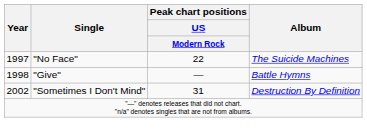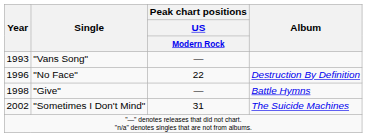+ row: 1993 | "Vans Song" | —
"No Face" | Year: 1997 -> 1996
"No Face" | Album: The Suicide Machines -> Destruction By Definition
"Sometimes I Don't Mind" | Album: Destruction By Definition -> The Suicide Machines
